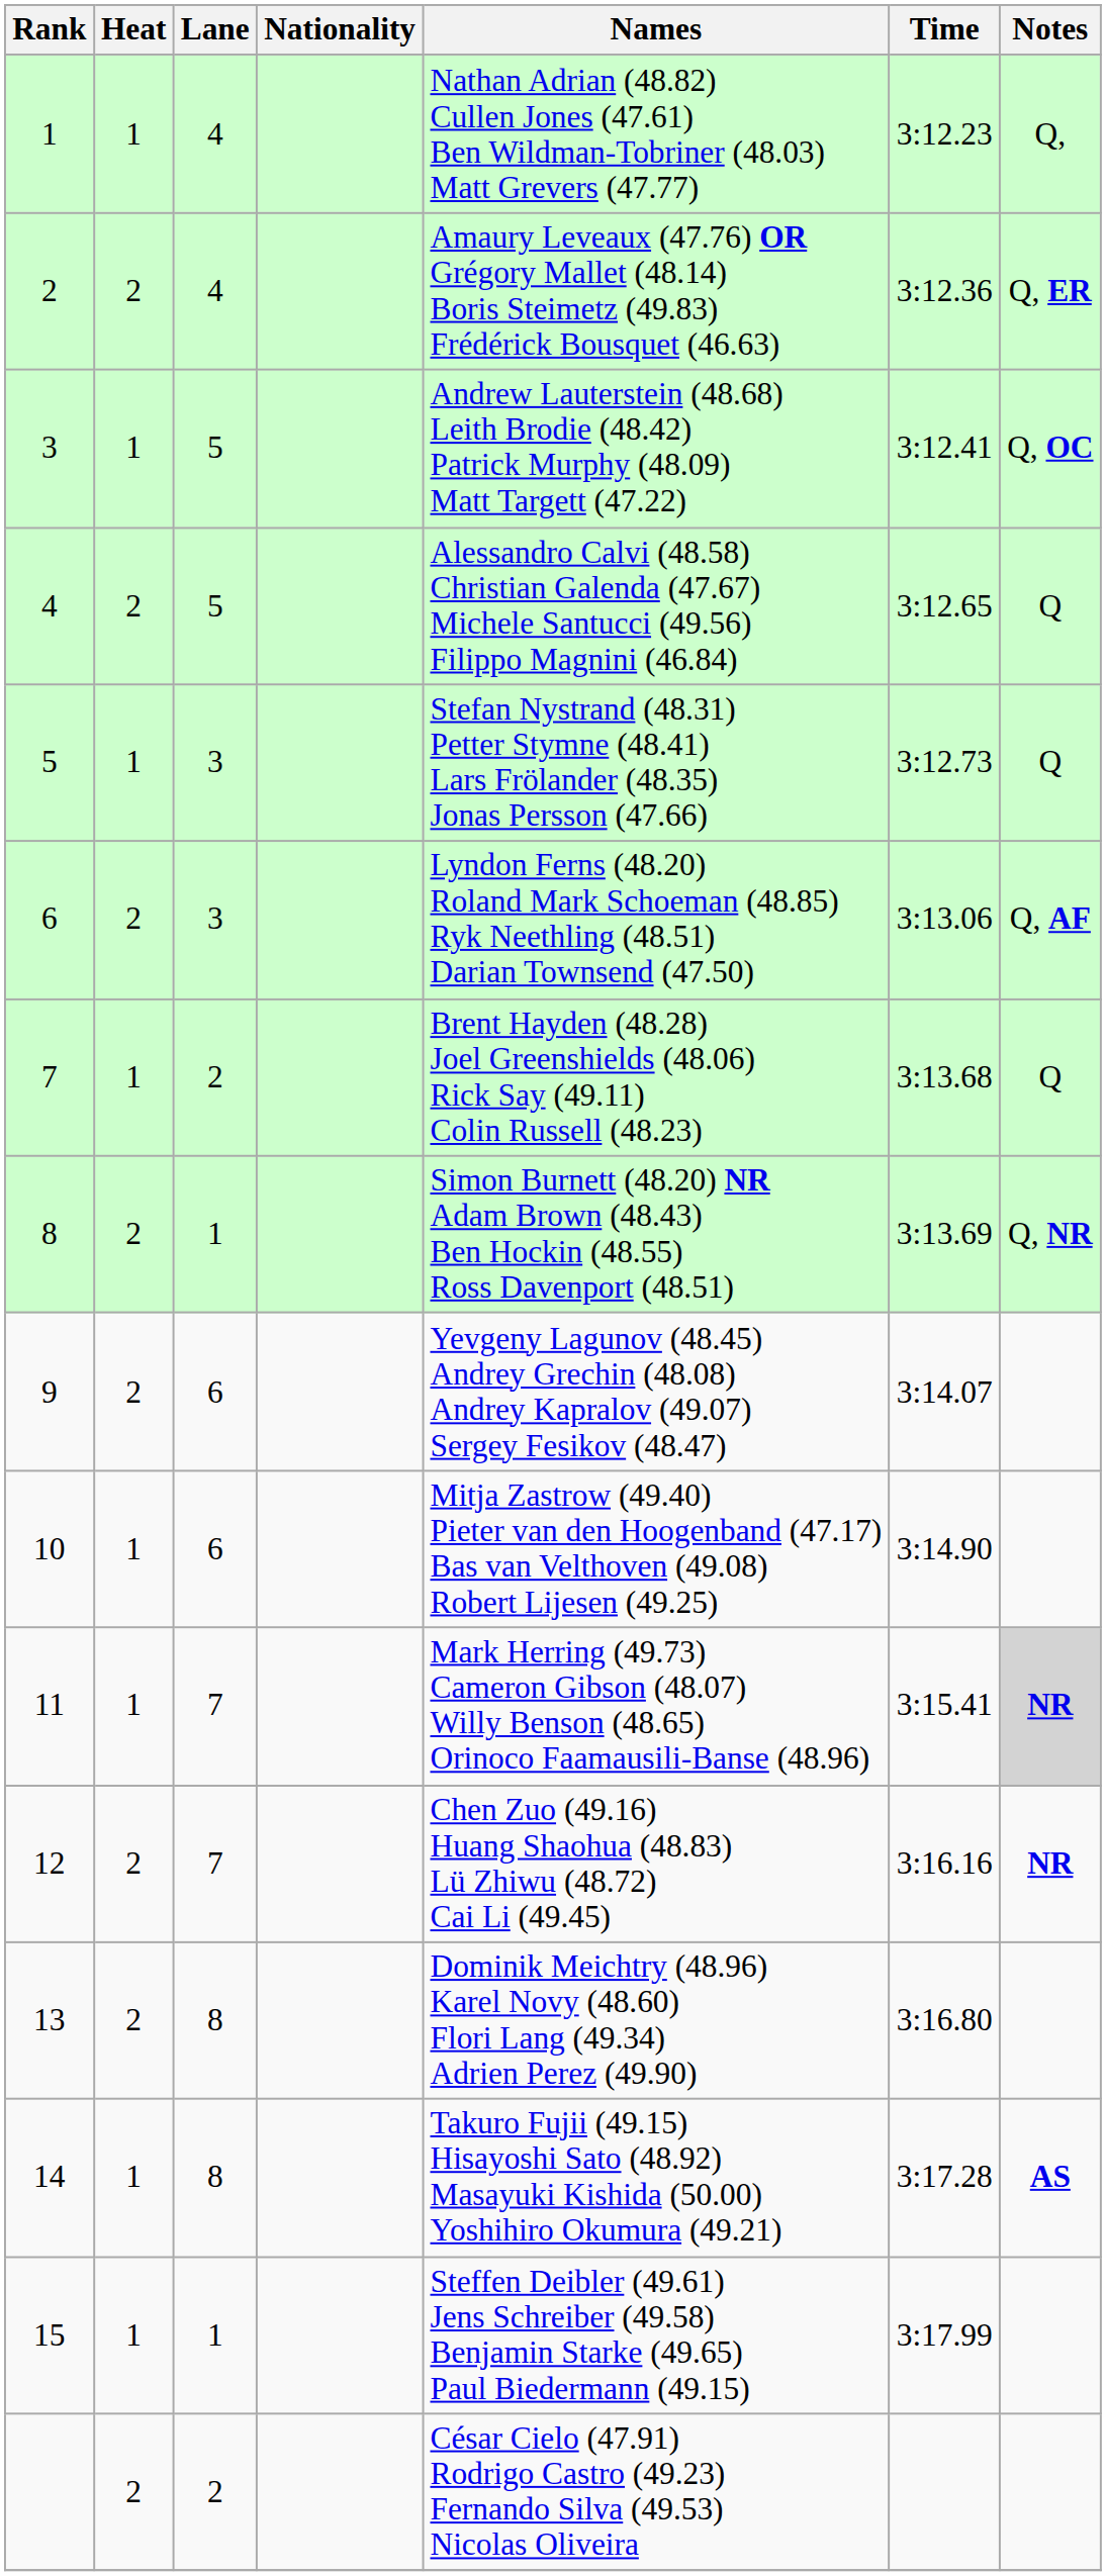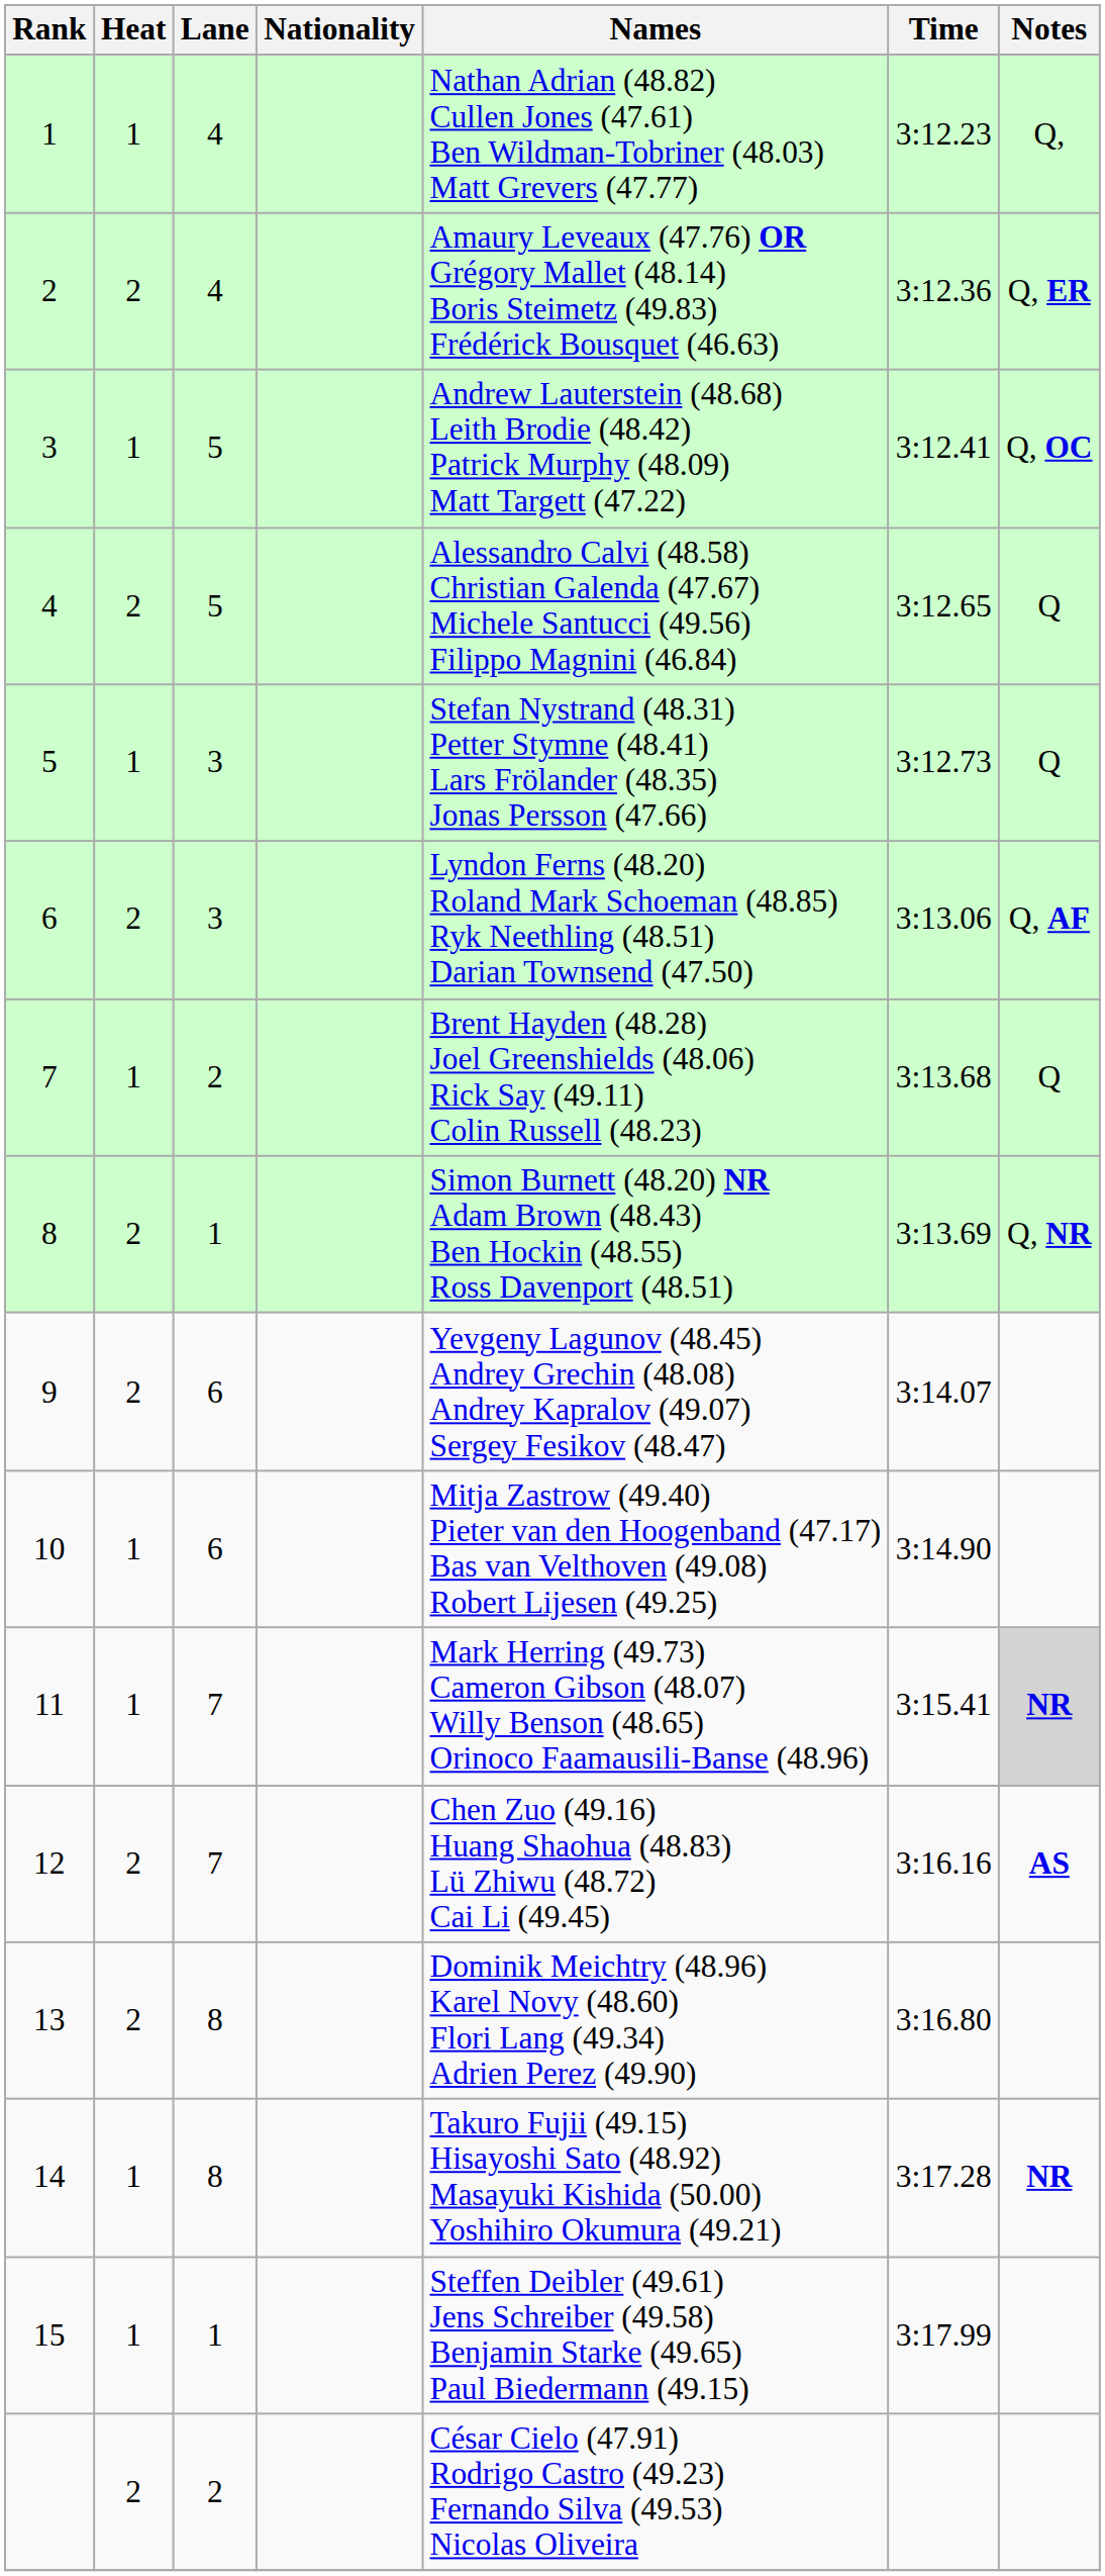12 | Notes: NR -> AS
14 | Notes: AS -> NR
